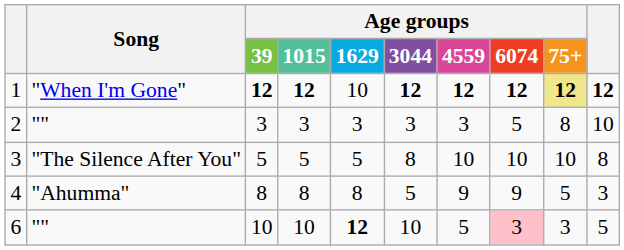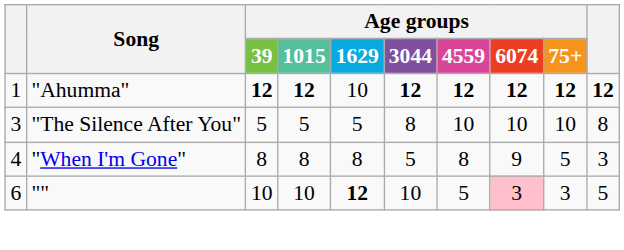1 | Song: "When I'm Gone" -> "Ahumma"
1 | Age groups / 75+: khaki background -> no background
- row: 2 | "" | 3 | 3 | 3 | 3 | 3 | 5 | 8 | 10
4 | Song: "Ahumma" -> "When I'm Gone"
4 | Age groups / 4559: 9 -> 8
